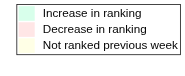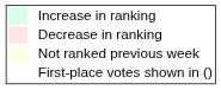+ row: First-place votes shown in ()
